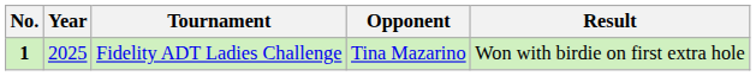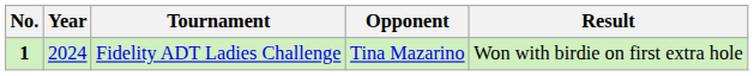Fidelity ADT Ladies Challenge | Year: 2025 -> 2024
